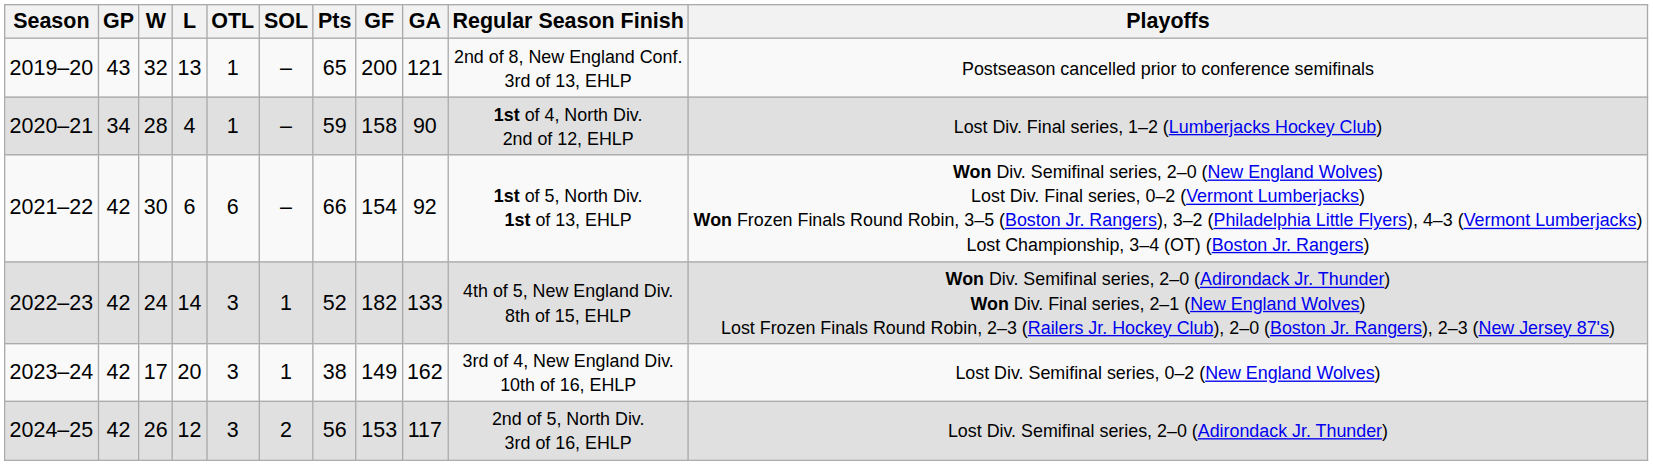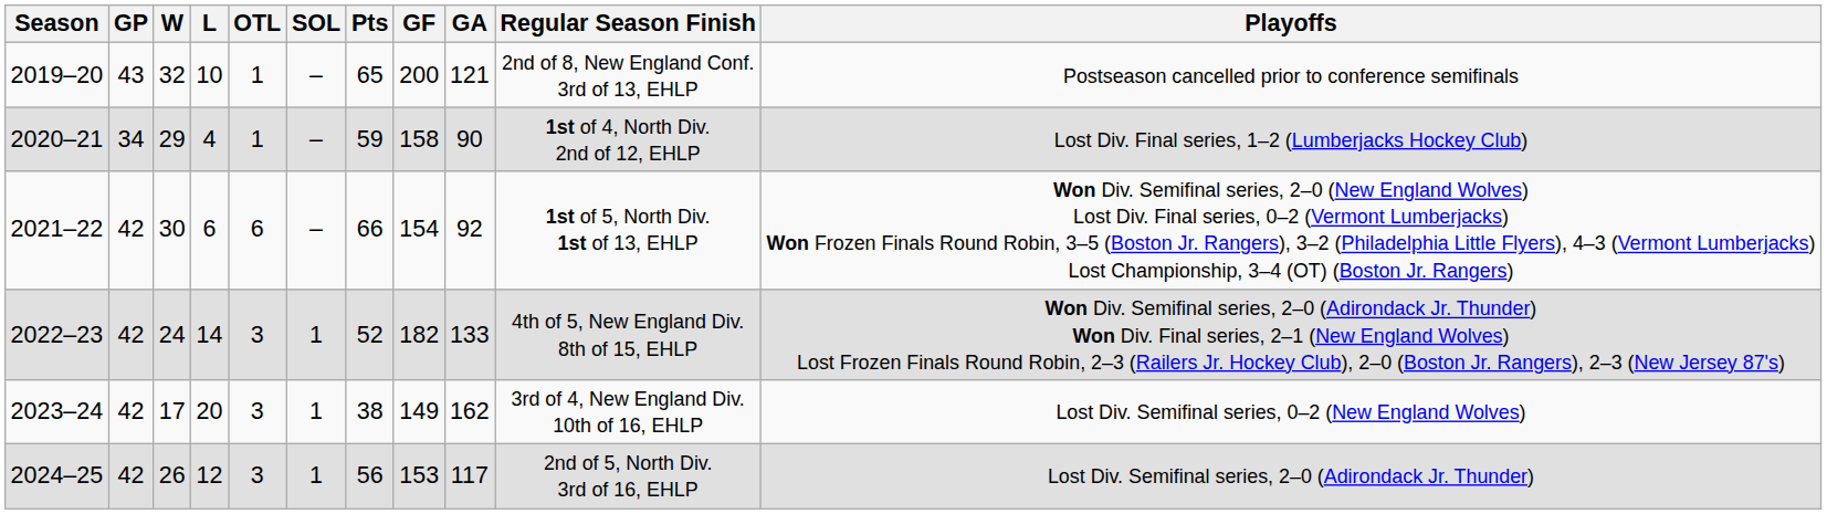2019–20 | L: 13 -> 10
2020–21 | W: 28 -> 29
2024–25 | SOL: 2 -> 1
